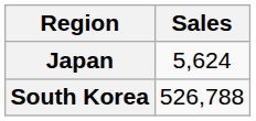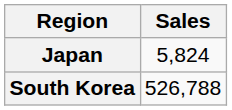Japan | Sales: 5,624 -> 5,824
